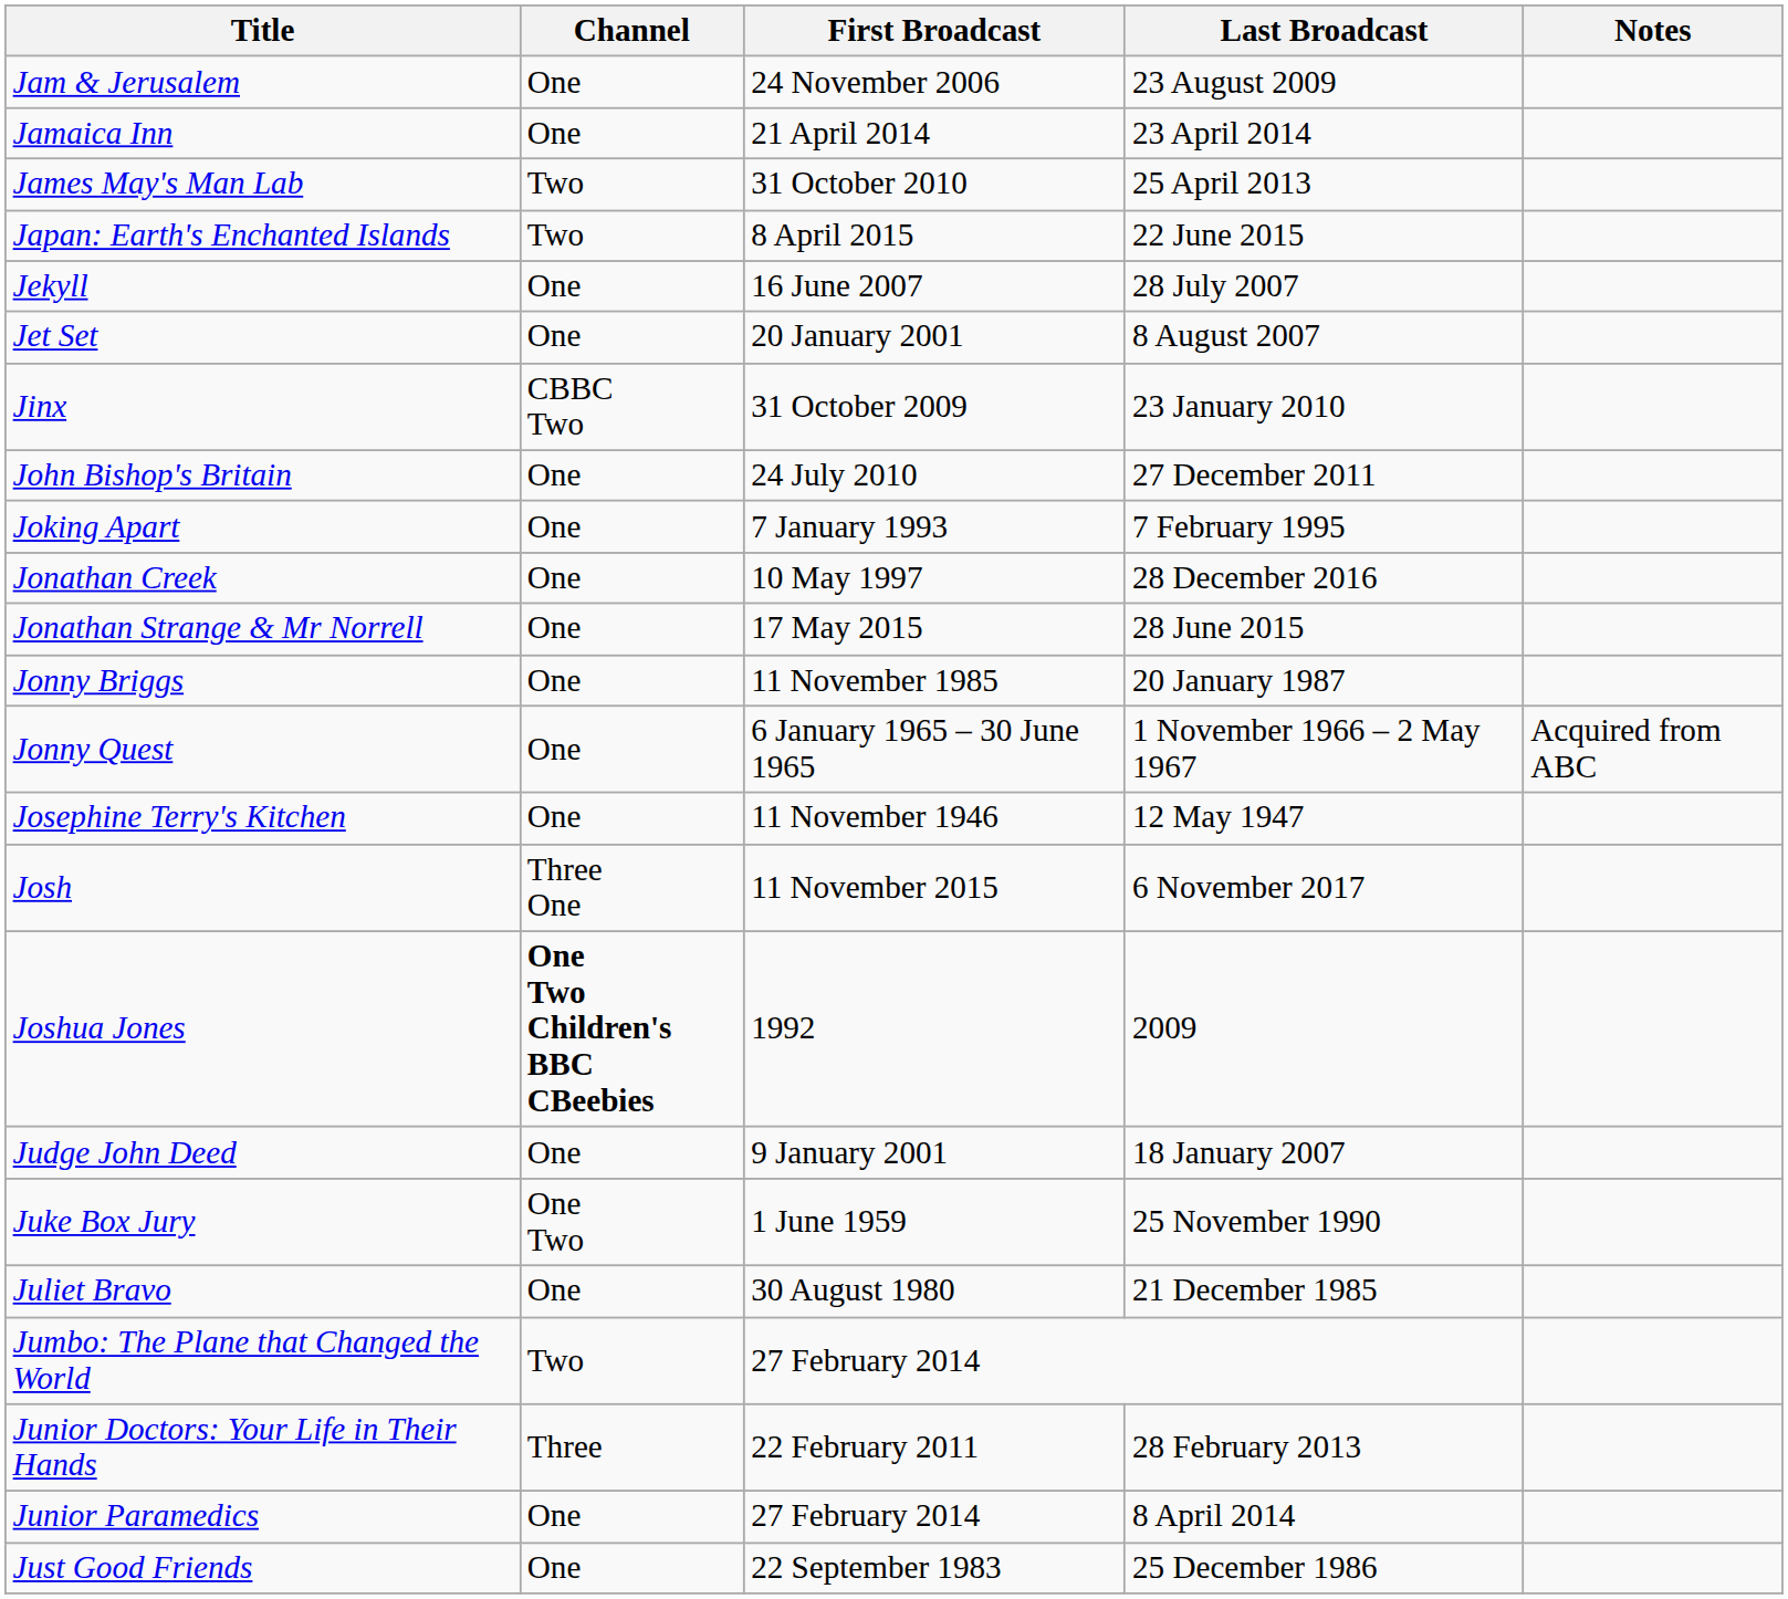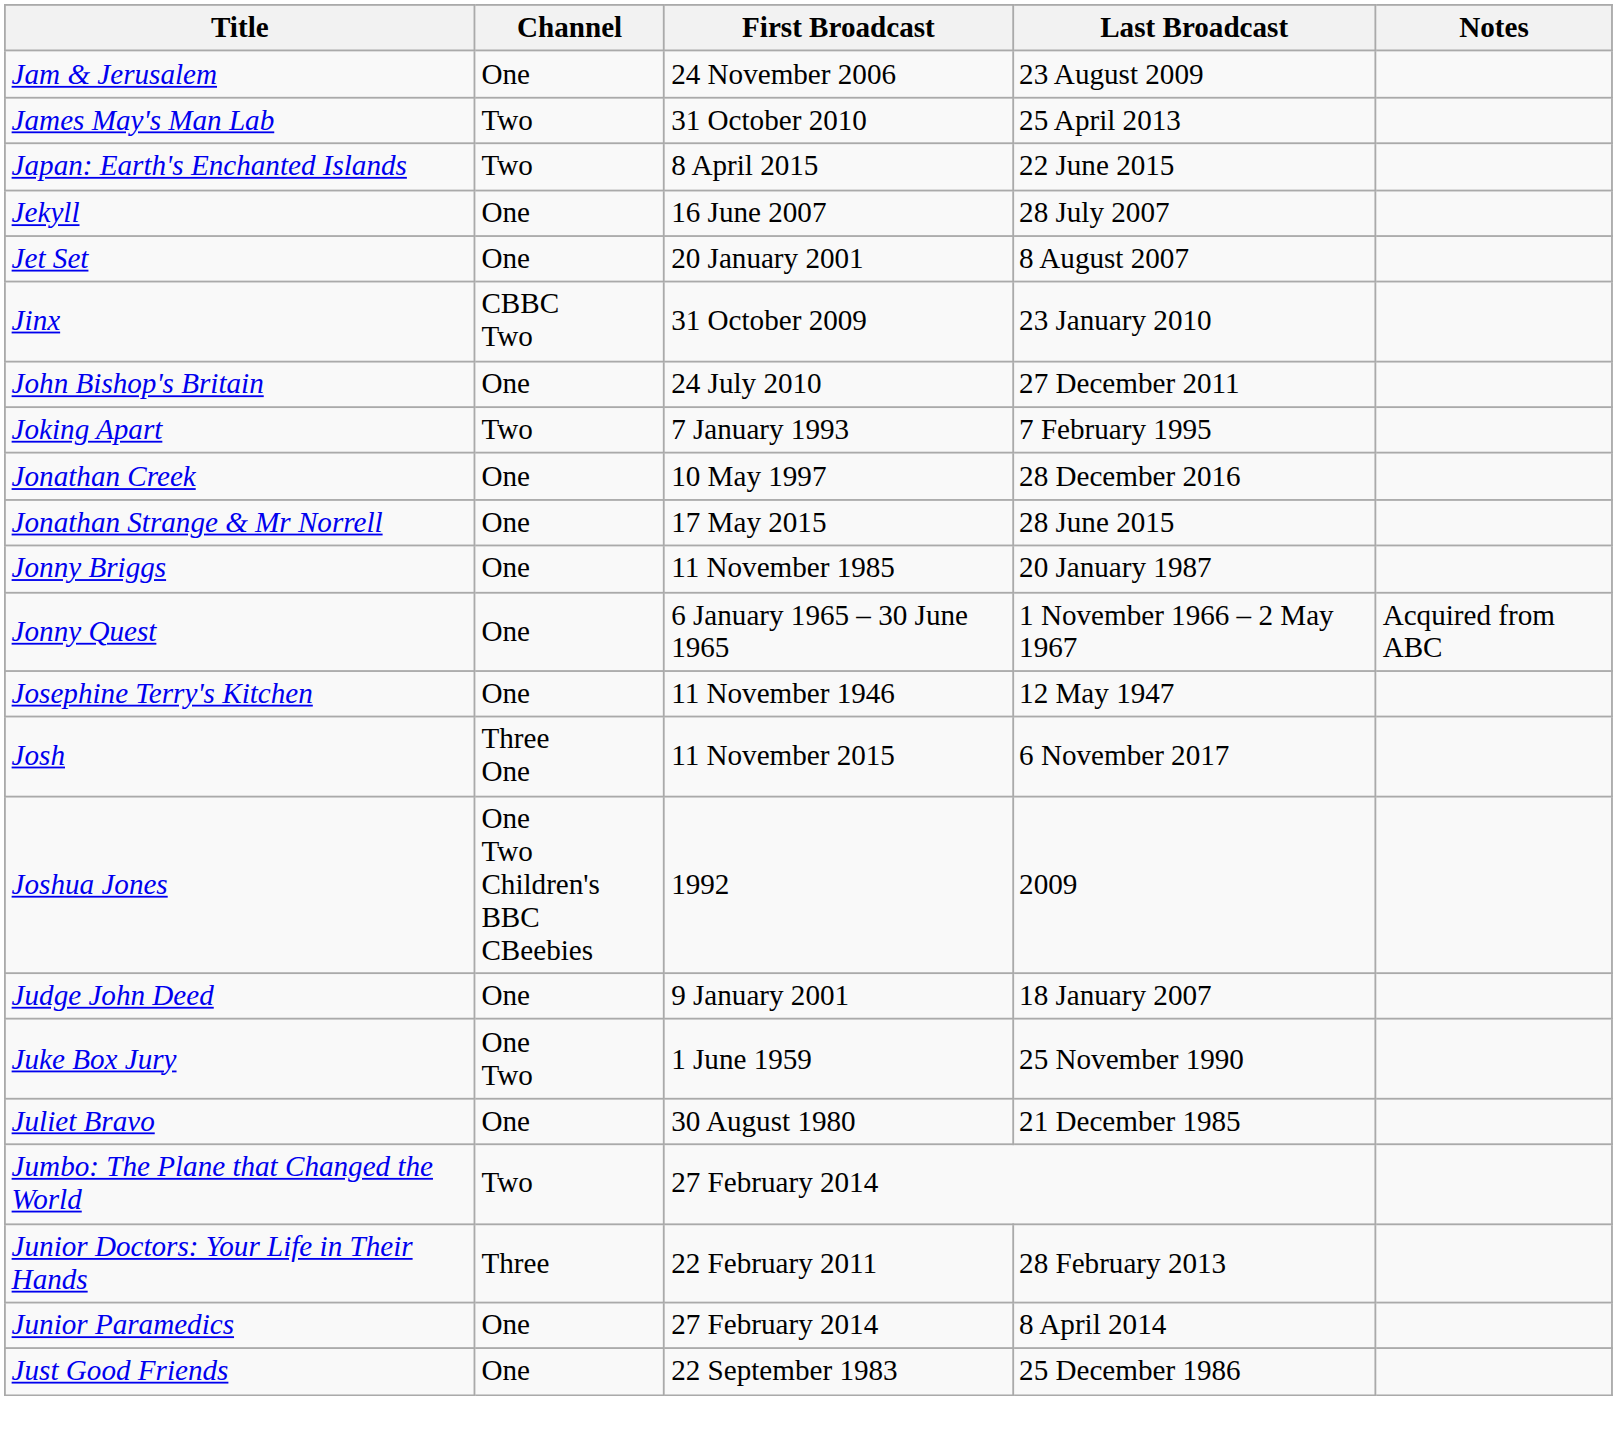- row: Jamaica Inn | One | 21 April 2014 | 23 April 2014
Joking Apart | Channel: One -> Two
Joshua Jones | Channel: bold -> normal
